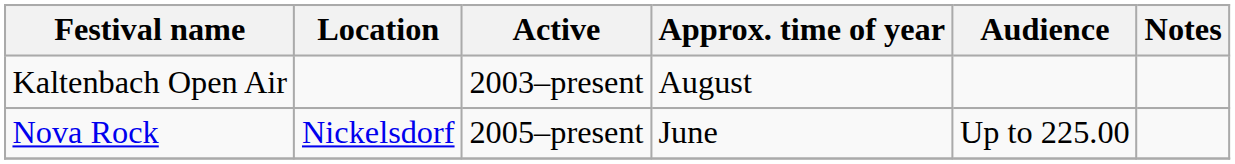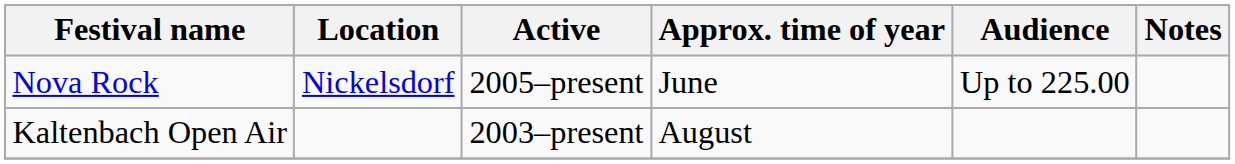rows swapped: Kaltenbach Open Air <-> Nova Rock
